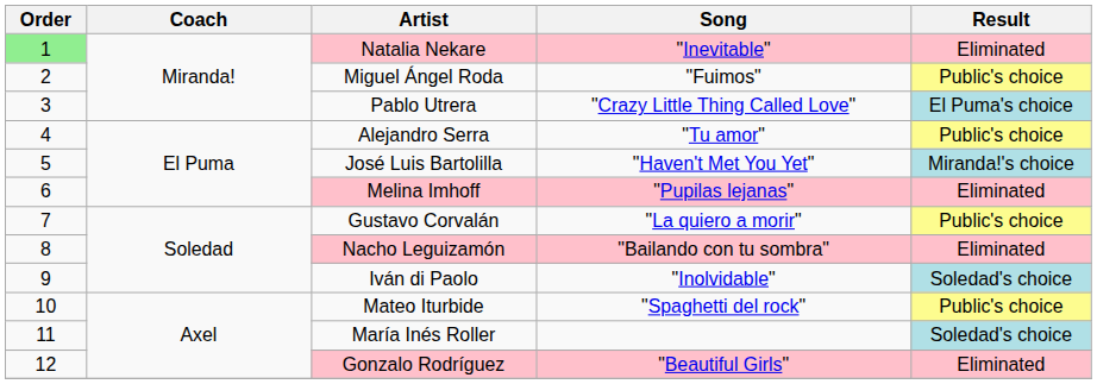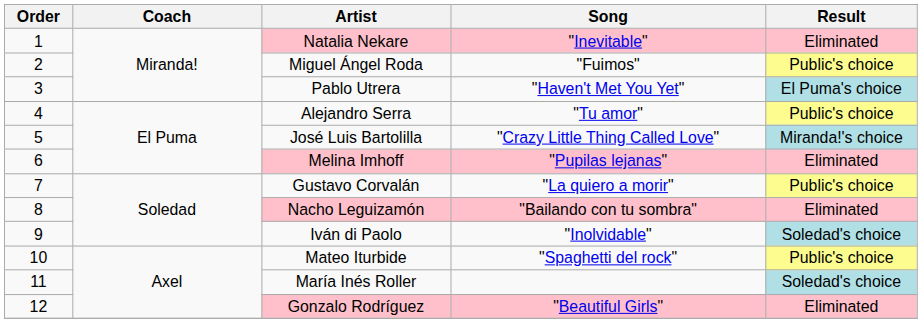Natalia Nekare | Order: lightgreen background -> no background
Pablo Utrera | Song: "Crazy Little Thing Called Love" -> "Haven't Met You Yet"
José Luis Bartolilla | Song: "Haven't Met You Yet" -> "Crazy Little Thing Called Love"
